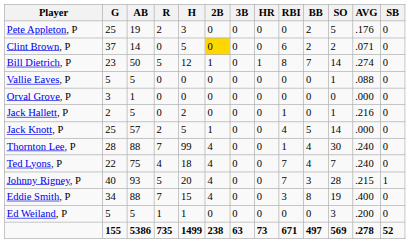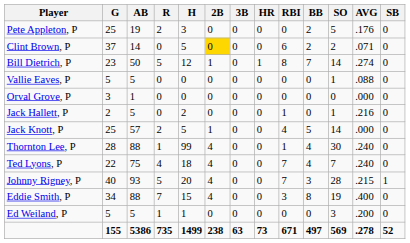Thornton Lee, P | R: 7 -> 1
